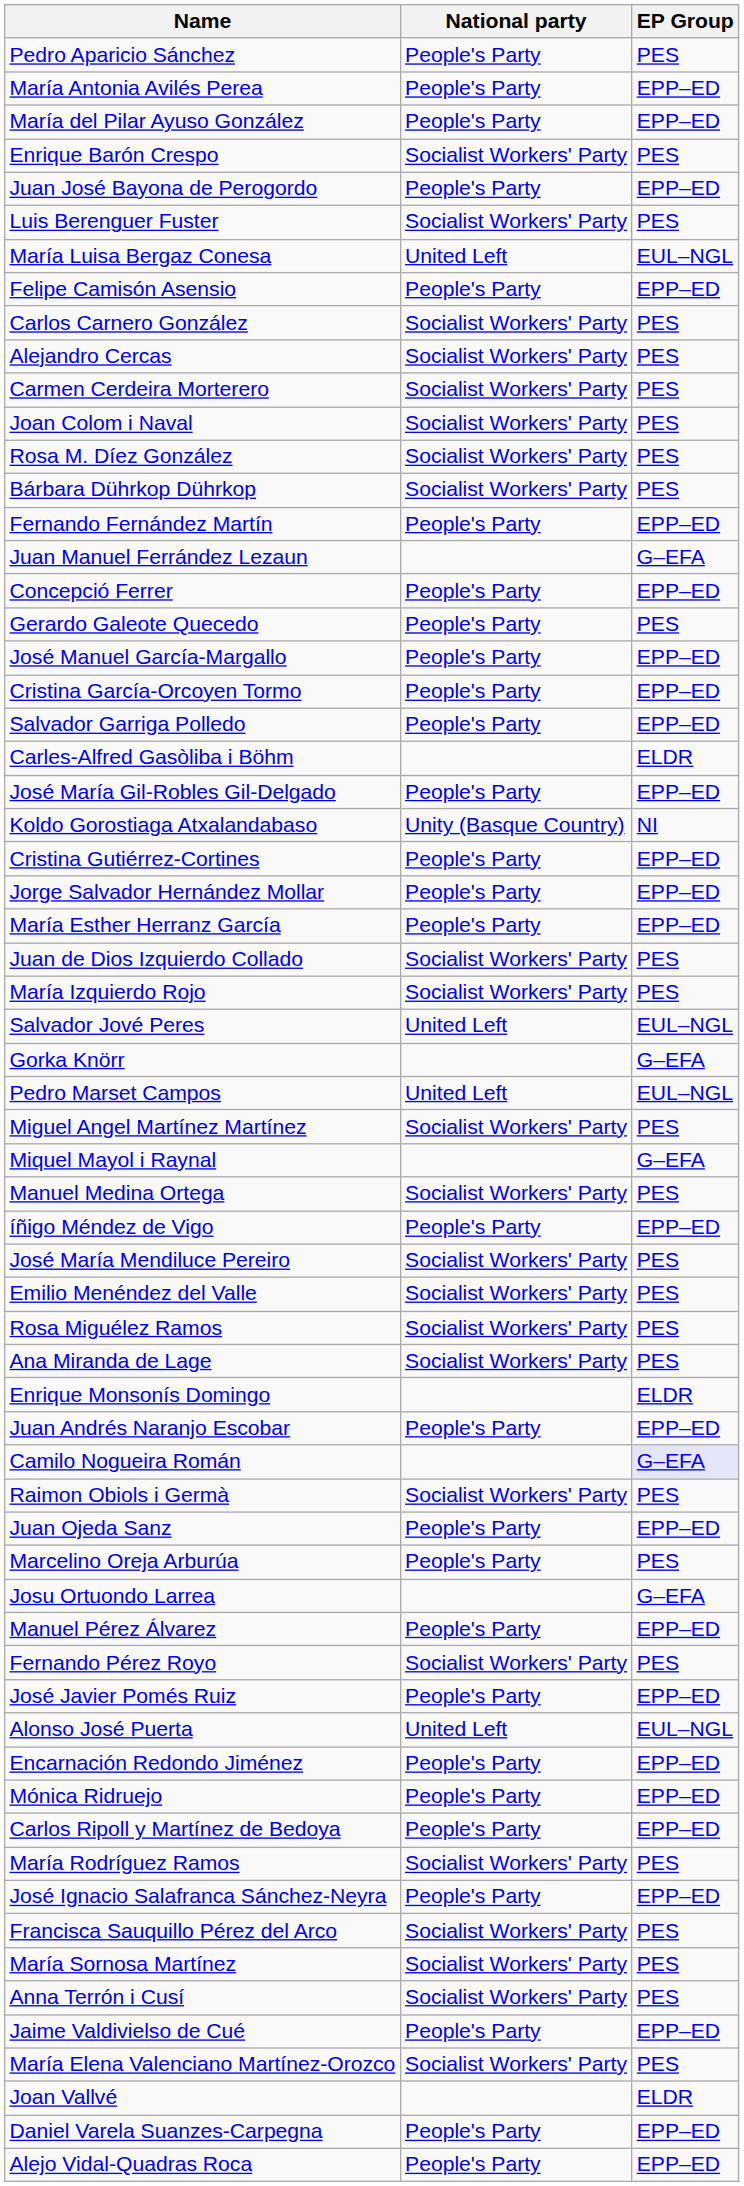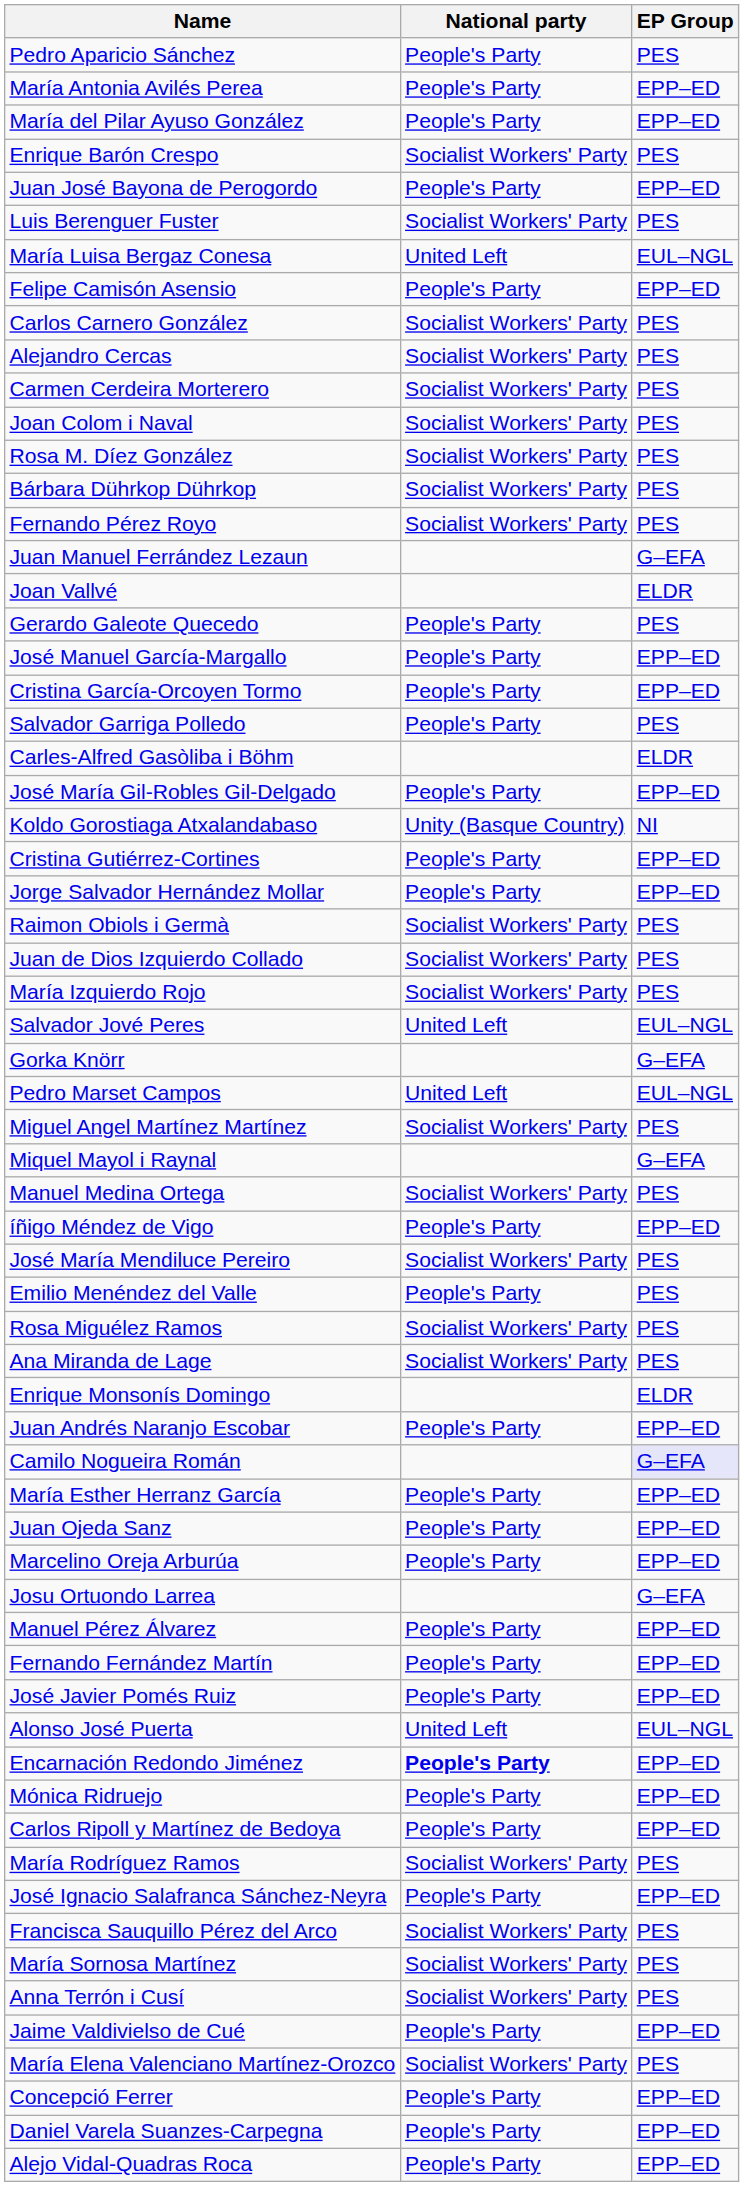rows swapped: Fernando Fernández Martín <-> Fernando Pérez Royo
rows swapped: Concepció Ferrer <-> Joan Vallvé
Salvador Garriga Polledo | EP Group: EPP–ED -> PES
rows swapped: María Esther Herranz García <-> Raimon Obiols i Germà
Emilio Menéndez del Valle | National party: Socialist Workers' Party -> People's Party
Marcelino Oreja Arburúa | EP Group: PES -> EPP–ED
Encarnación Redondo Jiménez | National party: normal -> bold
